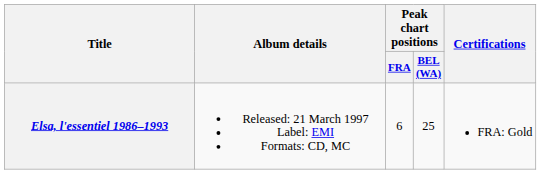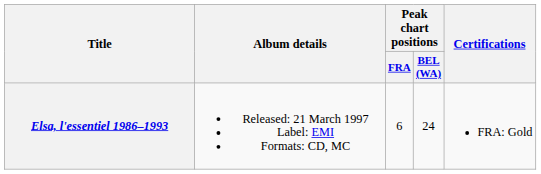Elsa, l'essentiel 1986–1993 | Peak chart positions / BEL (WA): 25 -> 24
